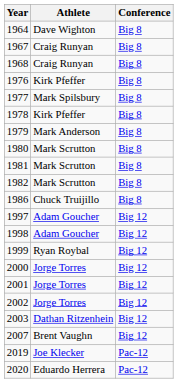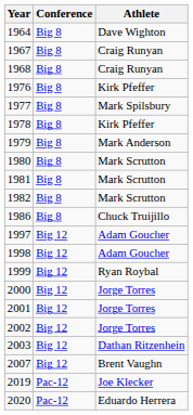columns swapped: Athlete <-> Conference
